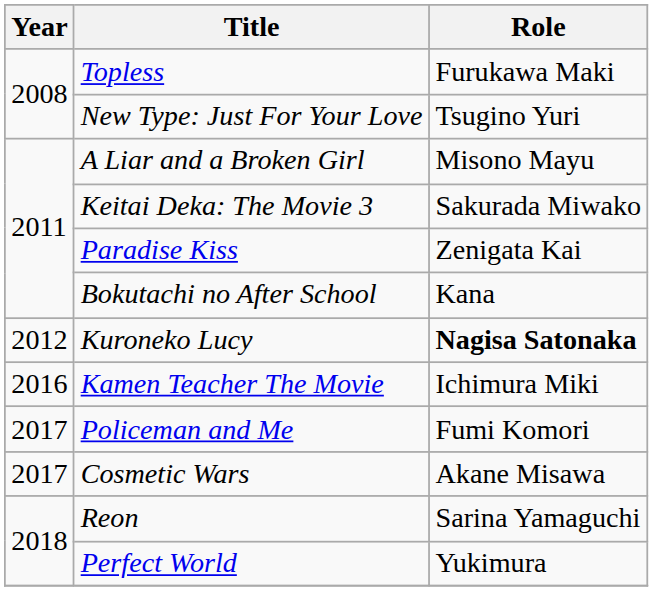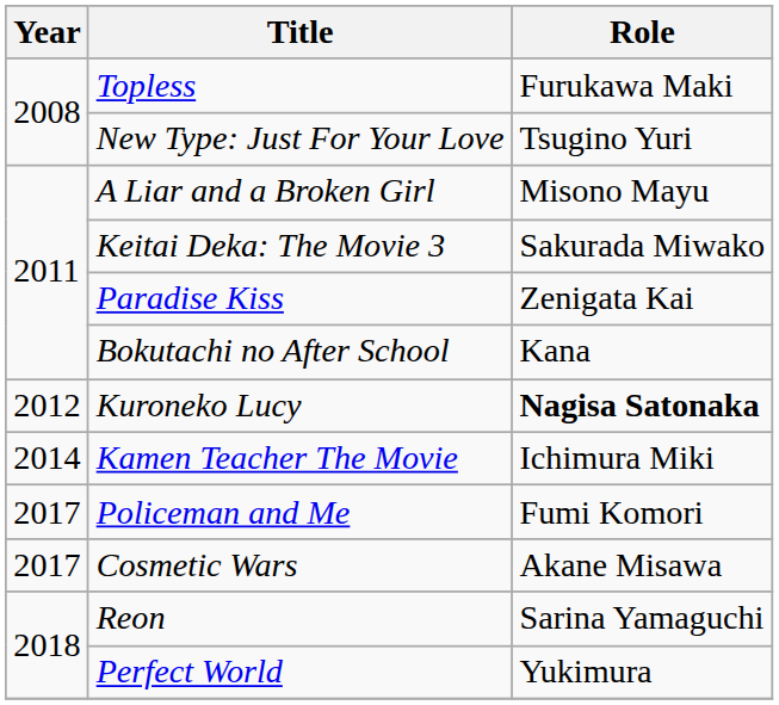Kamen Teacher The Movie | Year: 2016 -> 2014
